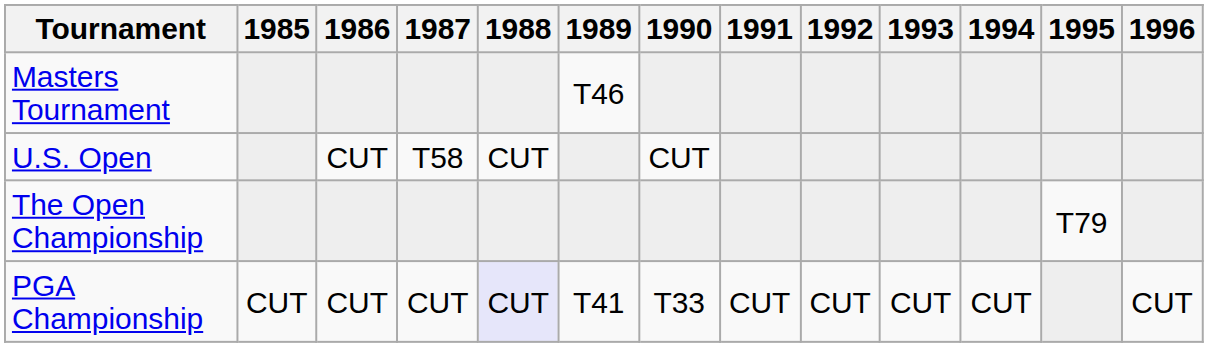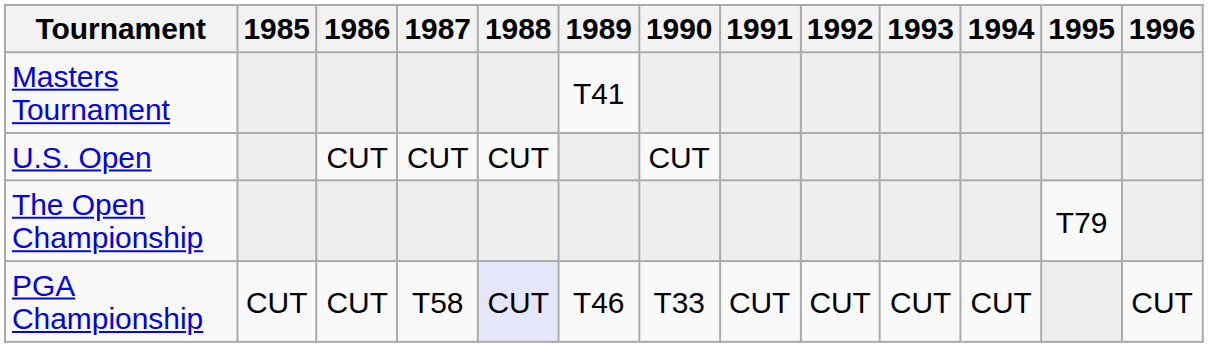Masters Tournament | 1989: T46 -> T41
U.S. Open | 1987: T58 -> CUT
PGA Championship | 1987: CUT -> T58
PGA Championship | 1989: T41 -> T46
